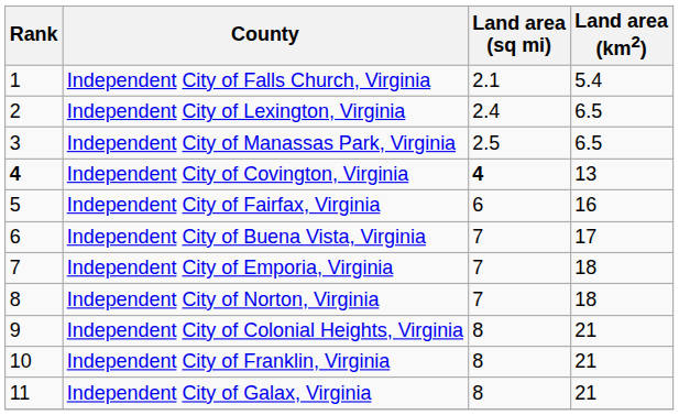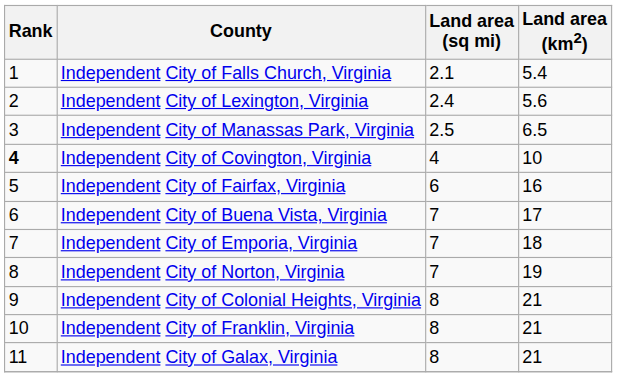Independent City of Lexington, Virginia | Land area (km2): 6.5 -> 5.6
Independent City of Covington, Virginia | Land area (sq mi): bold -> normal
Independent City of Covington, Virginia | Land area (km2): 13 -> 10
Independent City of Norton, Virginia | Land area (km2): 18 -> 19
